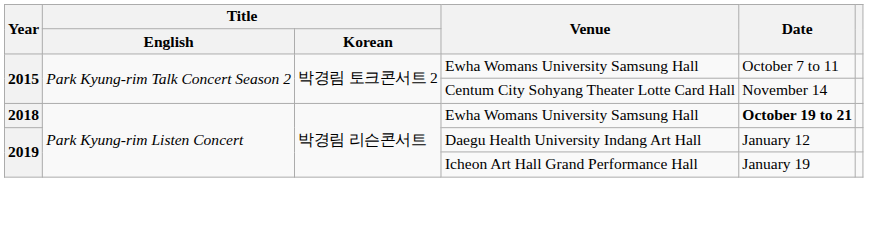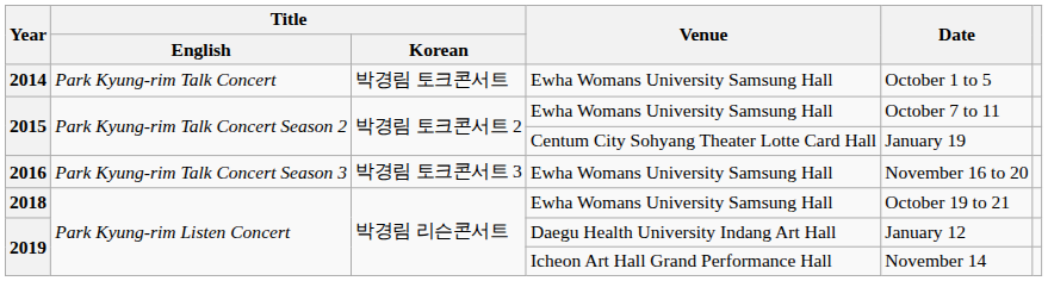+ row: 2014 | Park Kyung-rim Talk Concert | 박경림 토크콘서트 | Ewha Womans University Samsung Hall | October 1 to 5
2015 / Centum City Sohyang Theater Lotte Card Hall | Date: November 14 -> January 19
+ row: 2016 | Park Kyung-rim Talk Concert Season 3 | 박경림 토크콘서트 3 | Ewha Womans University Samsung Hall | November 16 to 20
2018 | Date: bold -> normal
2019 / Icheon Art Hall Grand Performance Hall | Date: January 19 -> November 14
